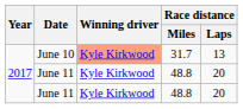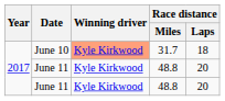June 10 | Race distance / Laps: 13 -> 18
